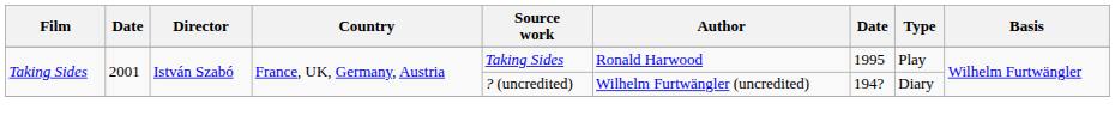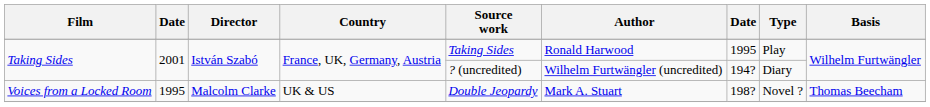+ row: Voices from a Locked Room | 1995 | Malcolm Clarke | UK & US | Double Jeopardy | Mark A. Stuart | 198? | Novel ? | Thomas Beecham
